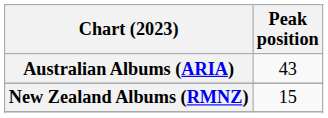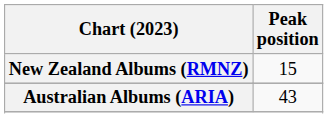rows swapped: Australian Albums (ARIA) <-> New Zealand Albums (RMNZ)
